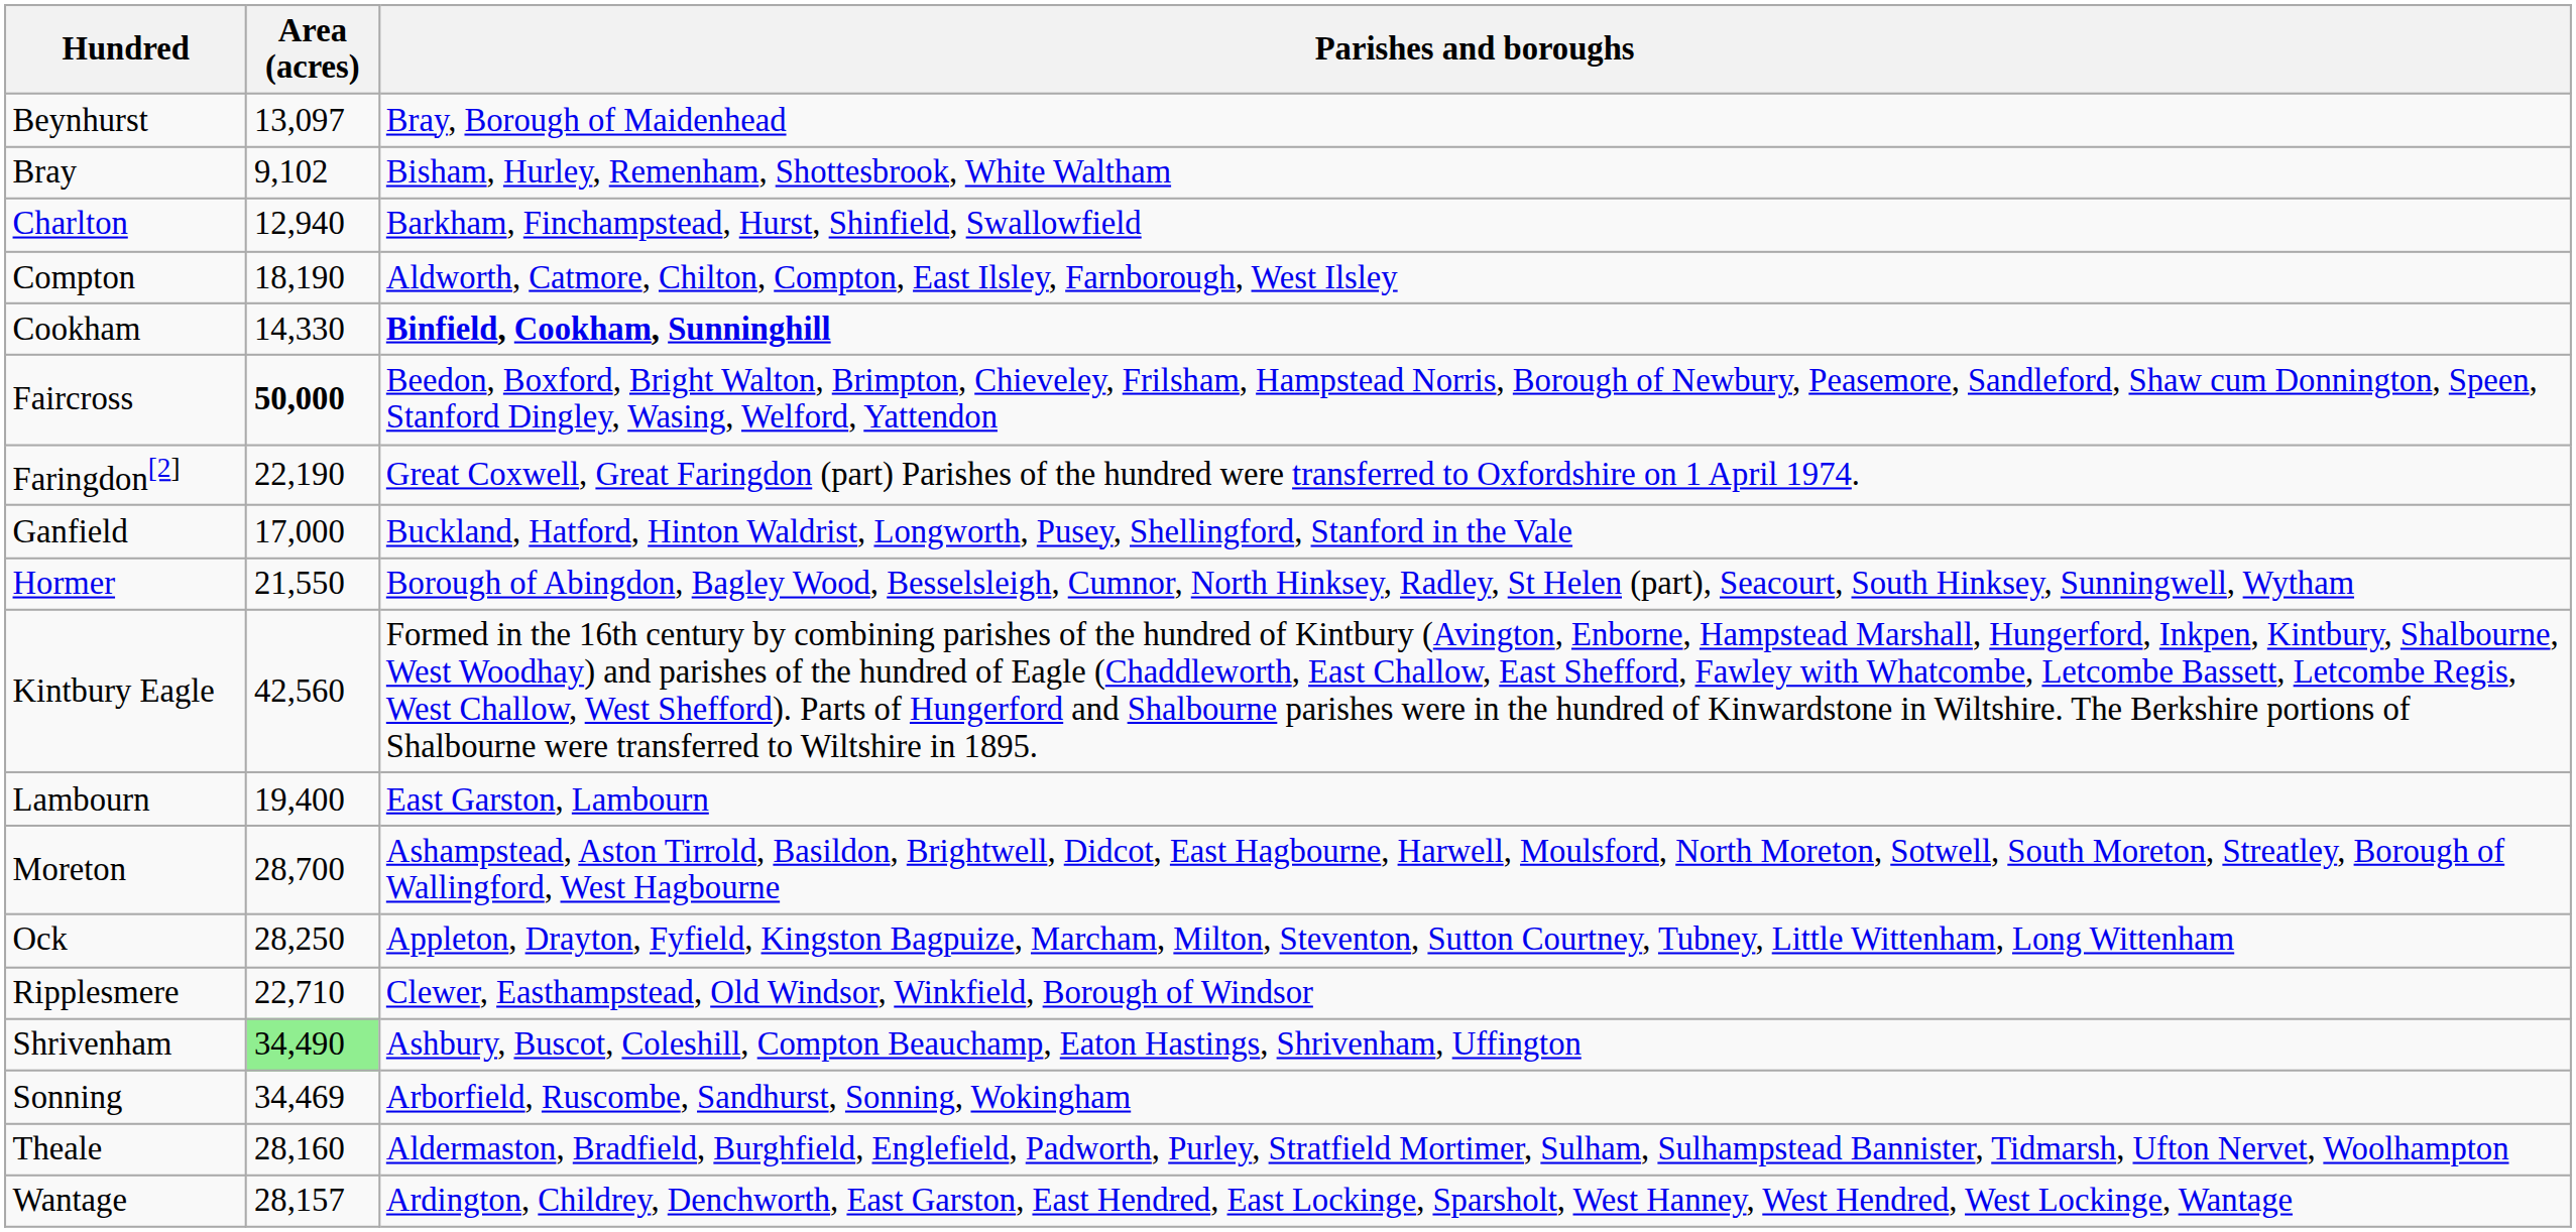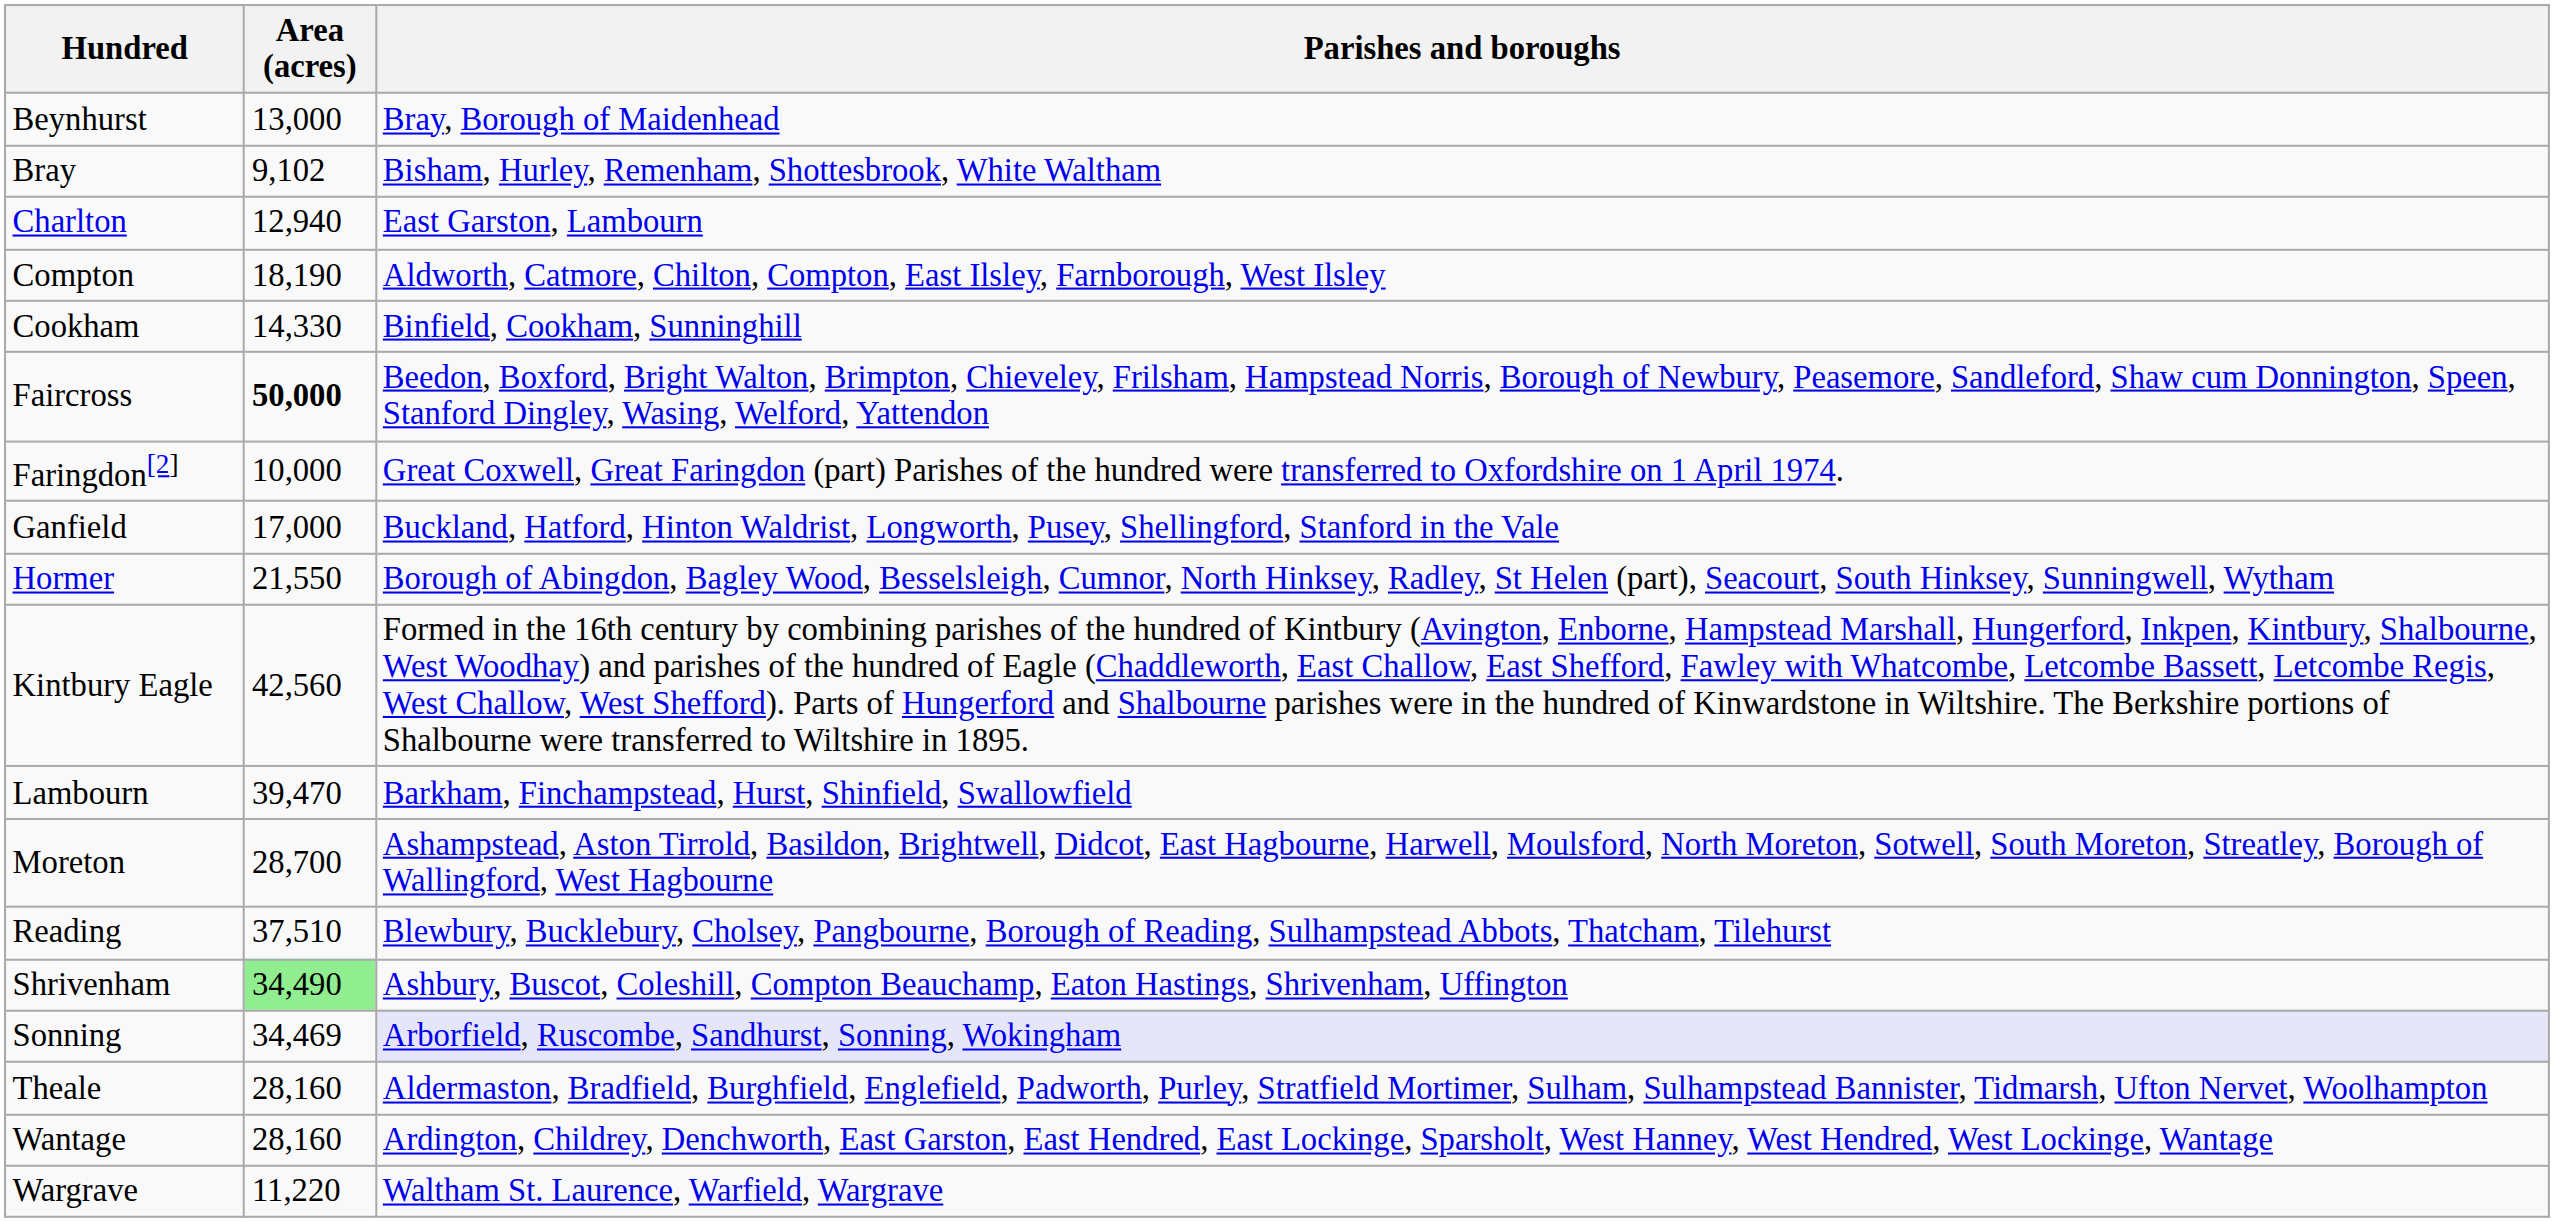Beynhurst | Area (acres): 13,097 -> 13,000
Charlton | Parishes and boroughs: Barkham, Finchampstead, Hurst, Shinfield, Swallowfield -> East Garston, Lambourn
Cookham | Parishes and boroughs: bold -> normal
Faringdon[2] | Area (acres): 22,190 -> 10,000
Lambourn | Area (acres): 19,400 -> 39,470
Lambourn | Parishes and boroughs: East Garston, Lambourn -> Barkham, Finchampstead, Hurst, Shinfield, Swallowfield
- row: Ock | 28,250 | Appleton, Drayton, Fyfield, Kingston Bagpuize, Marcham, Milton, Steventon, Sutton Courtney, Tubney, Little Wittenham, Long Wittenham
+ row: Reading | 37,510 | Blewbury, Bucklebury, Cholsey, Pangbourne, Borough of Reading, Sulhampstead Abbots, Thatcham, Tilehurst
- row: Ripplesmere | 22,710 | Clewer, Easthampstead, Old Windsor, Winkfield, Borough of Windsor
Sonning | Parishes and boroughs: no background -> lavender background
Wantage | Area (acres): 28,157 -> 28,160
+ row: Wargrave | 11,220 | Waltham St. Laurence, Warfield, Wargrave
